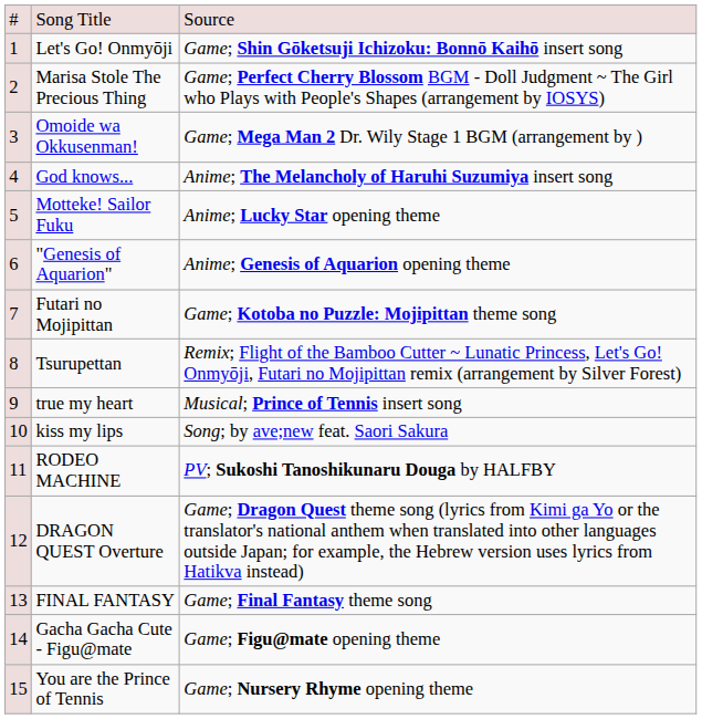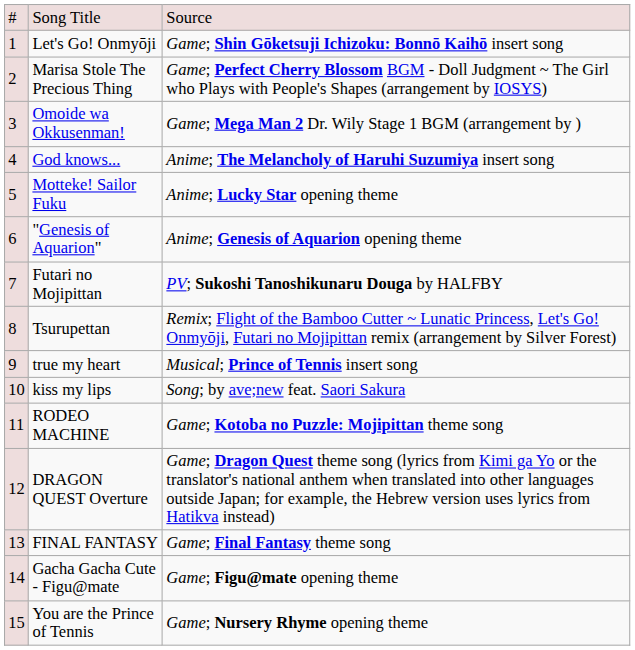Futari no Mojipittan | column 3: Game; Kotoba no Puzzle: Mojipittan theme song -> PV; Sukoshi Tanoshikunaru Douga by HALFBY
RODEO MACHINE | column 3: PV; Sukoshi Tanoshikunaru Douga by HALFBY -> Game; Kotoba no Puzzle: Mojipittan theme song
